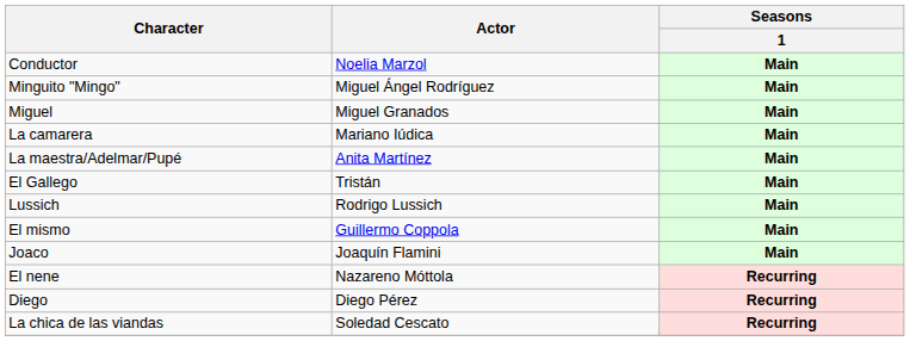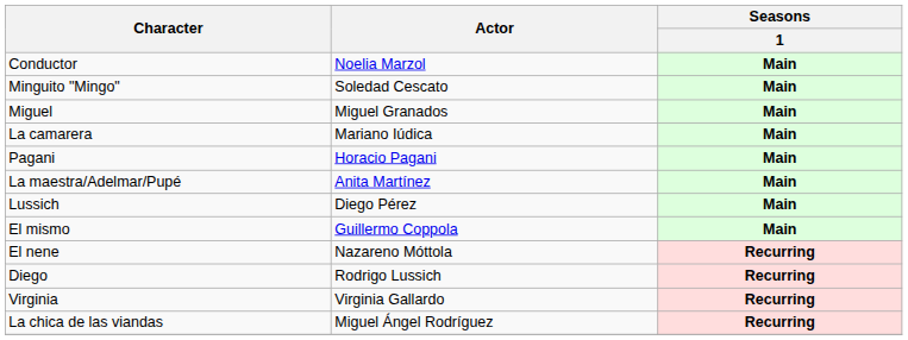Minguito "Mingo" | Actor: Miguel Ángel Rodríguez -> Soledad Cescato
+ row: Pagani | Horacio Pagani | Main
- row: El Gallego | Tristán | Main
Lussich | Actor: Rodrigo Lussich -> Diego Pérez
- row: Joaco | Joaquín Flamini | Main
Diego | Actor: Diego Pérez -> Rodrigo Lussich
+ row: Virginia | Virginia Gallardo | Recurring
La chica de las viandas | Actor: Soledad Cescato -> Miguel Ángel Rodríguez
